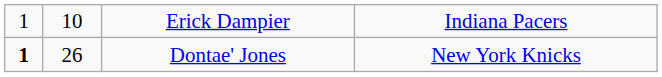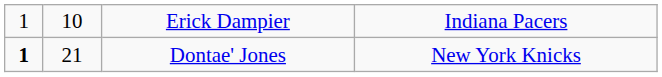Dontae' Jones | column 2: 26 -> 21
